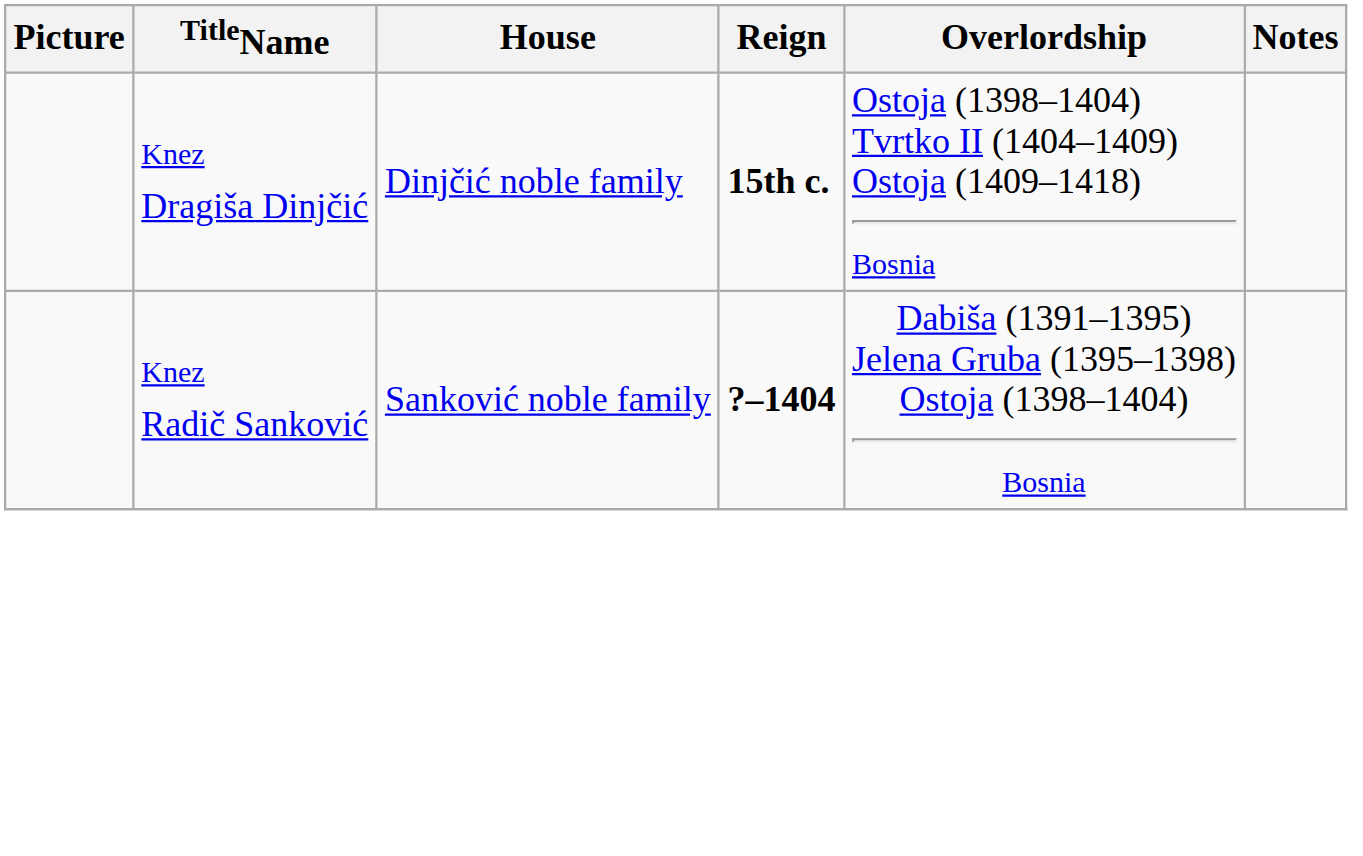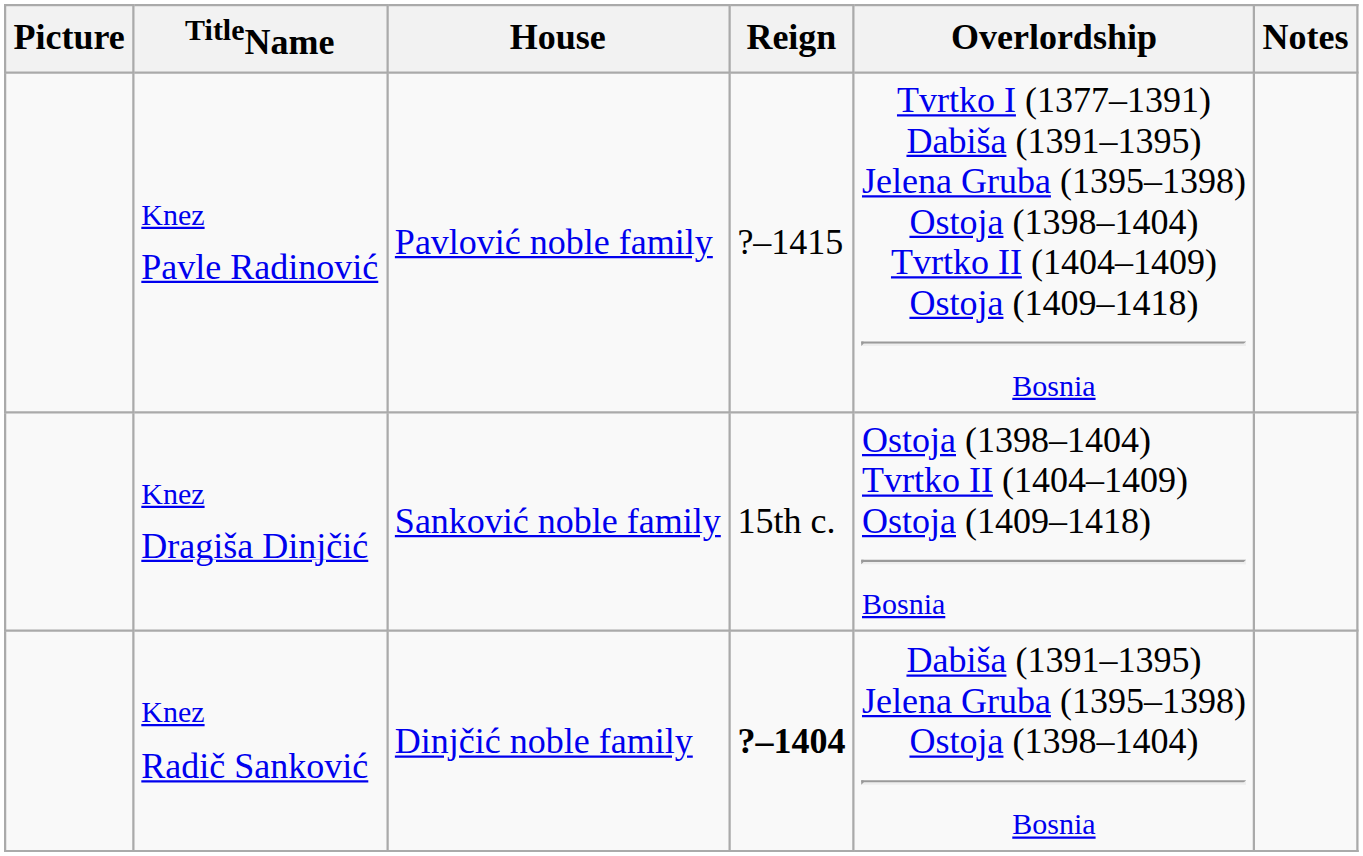+ row: Knez Pavle Radinović | Pavlović noble family | ?–1415 | Tvrtko I (1377–1391) Dabiša (1391–1395) Jelena Gruba (1395–1398) Ostoja (1398–1404) Tvrtko II (1404–1409) Ostoja (1409–1418) Bosnia
Knez Dragiša Dinjčić | House: Dinjčić noble family -> Sanković noble family
Knez Dragiša Dinjčić | Reign: bold -> normal
Knez Radič Sanković | House: Sanković noble family -> Dinjčić noble family
